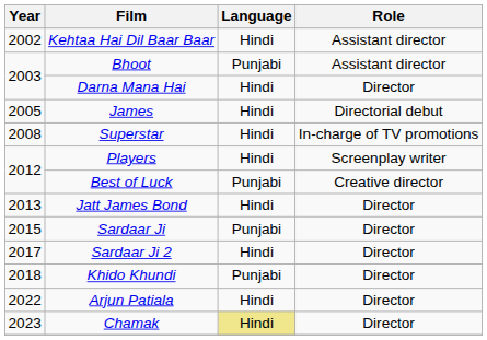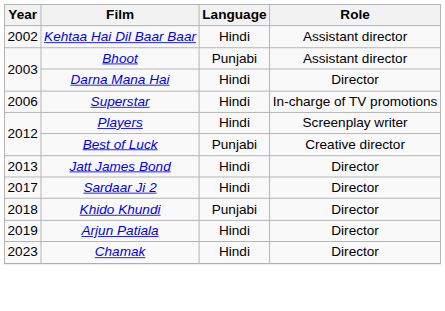- row: 2005 | James | Hindi | Directorial debut
Superstar | Year: 2008 -> 2006
- row: 2015 | Sardaar Ji | Punjabi | Director
Arjun Patiala | Year: 2022 -> 2019
Chamak | Language: khaki background -> no background
